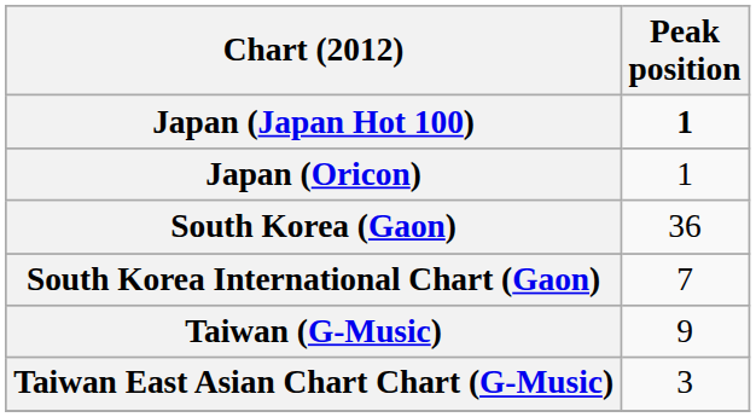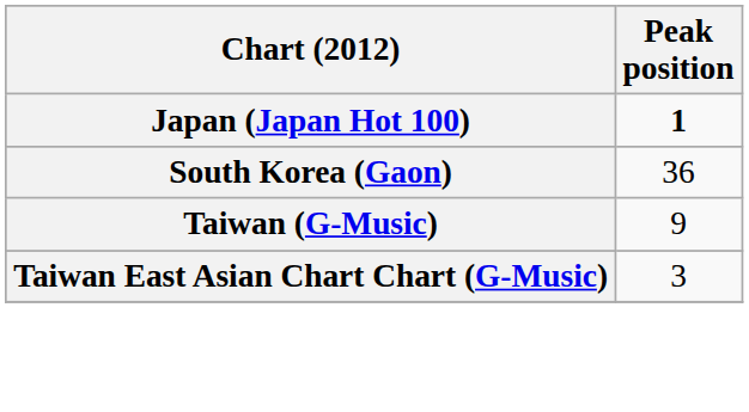- row: Japan (Oricon) | 1
- row: South Korea International Chart (Gaon) | 7
